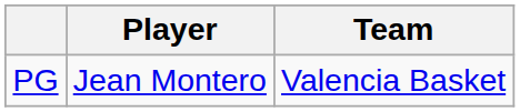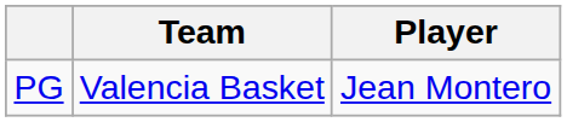columns swapped: Player <-> Team
